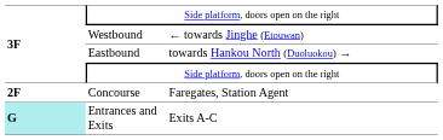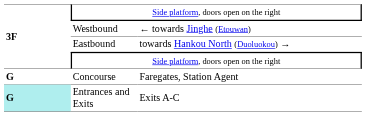Concourse | column 1: 2F -> G
